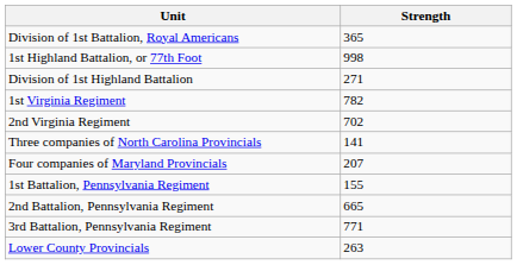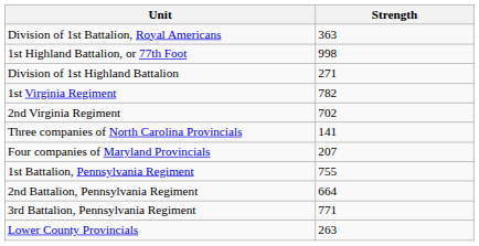Division of 1st Battalion, Royal Americans | Strength: 365 -> 363
1st Battalion, Pennsylvania Regiment | Strength: 155 -> 755
2nd Battalion, Pennsylvania Regiment | Strength: 665 -> 664
